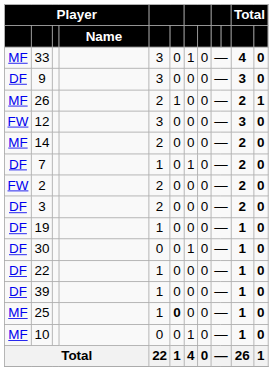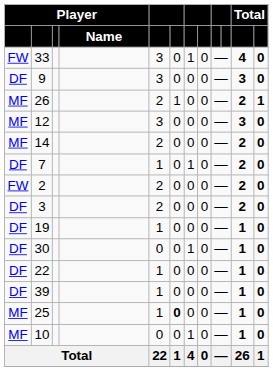33 | column 1: MF -> FW
12 | column 1: FW -> MF
